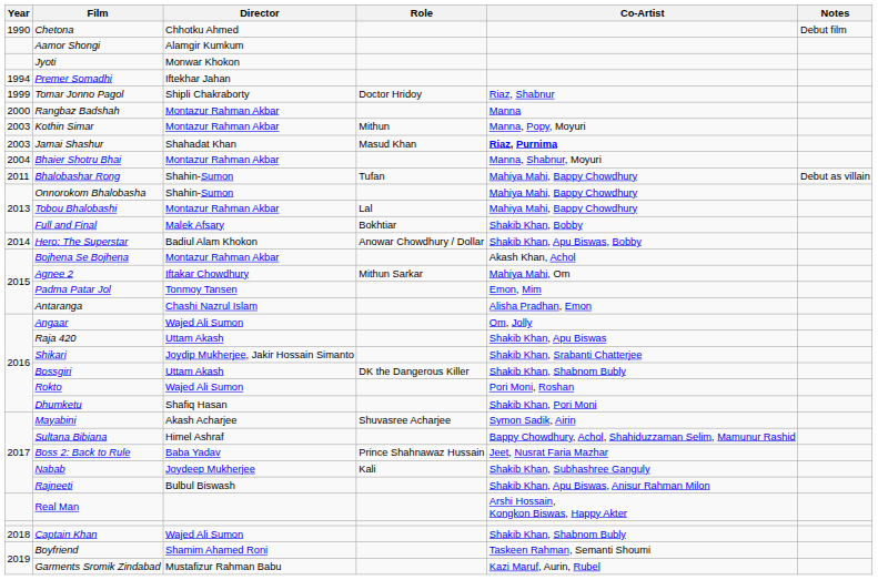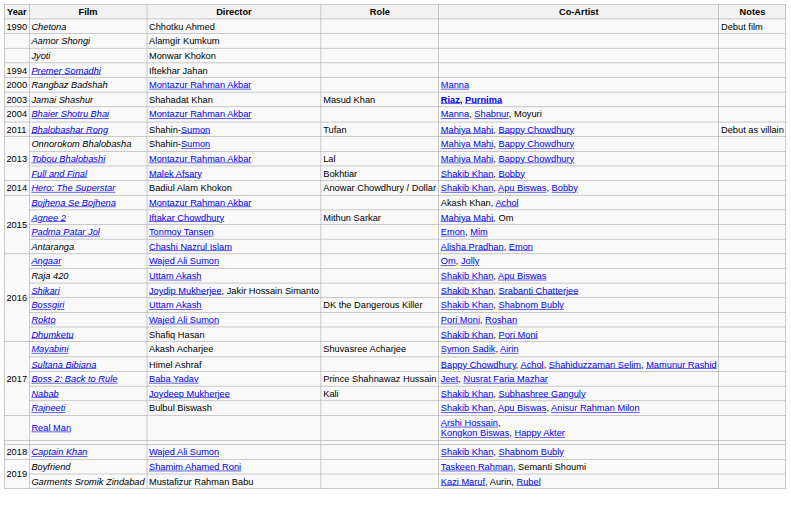- row: 1999 | Tomar Jonno Pagol | Shipli Chakraborty | Doctor Hridoy | Riaz, Shabnur
- row: 2003 | Kothin Simar | Montazur Rahman Akbar | Mithun | Manna, Popy, Moyuri
